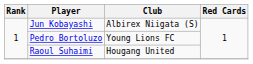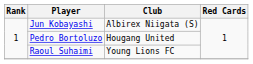Pedro Bortoluzo | Club: Young Lions FC -> Hougang United
Raoul Suhaimi | Club: Hougang United -> Young Lions FC
